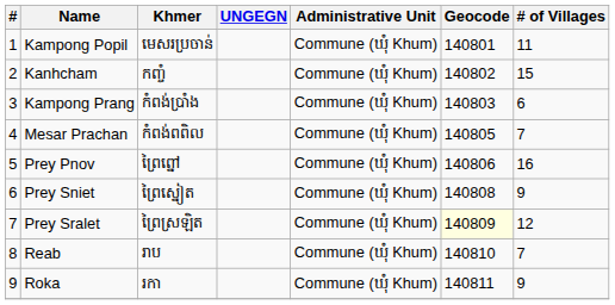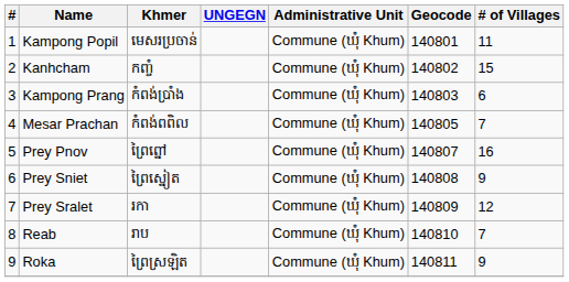Prey Pnov | Geocode: 140806 -> 140807
Prey Sralet | Khmer: ព្រៃស្រឡិត -> រកា
Prey Sralet | Geocode: lightyellow background -> no background
Roka | Khmer: រកា -> ព្រៃស្រឡិត
